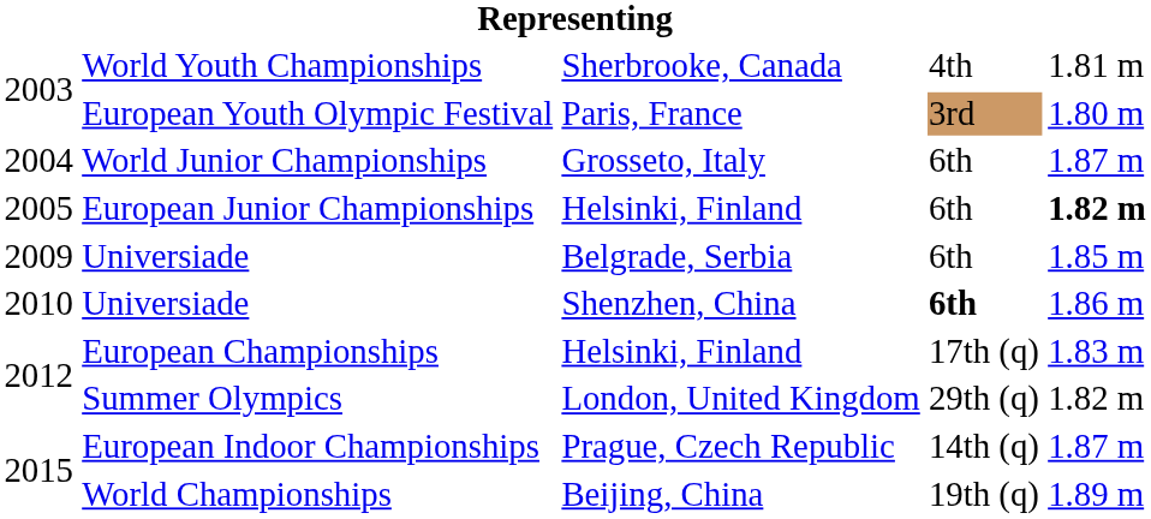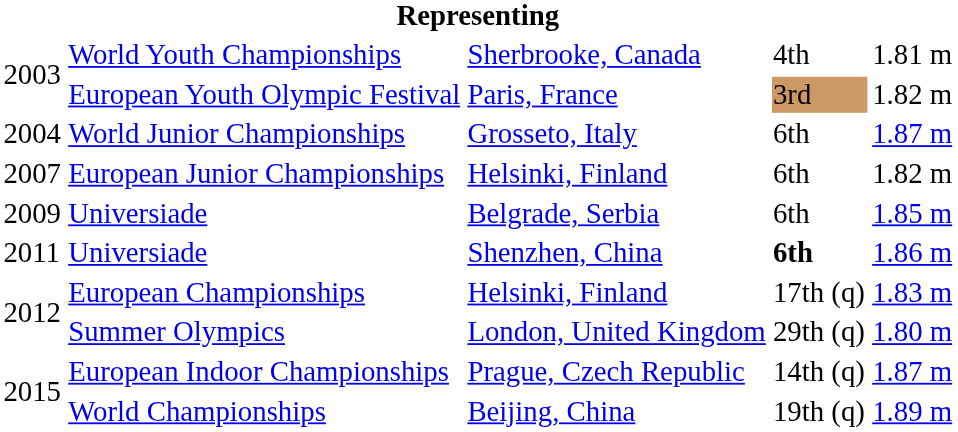European Youth Olympic Festival | column 5: 1.80 m -> 1.82 m
European Junior Championships | column 1: 2005 -> 2007
European Junior Championships | column 5: bold -> normal
Universiade / Shenzhen, China | column 1: 2010 -> 2011
Summer Olympics | column 5: 1.82 m -> 1.80 m
